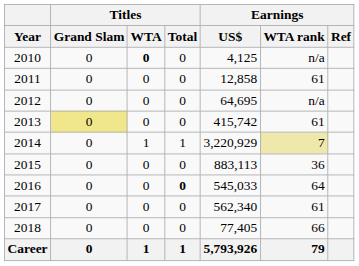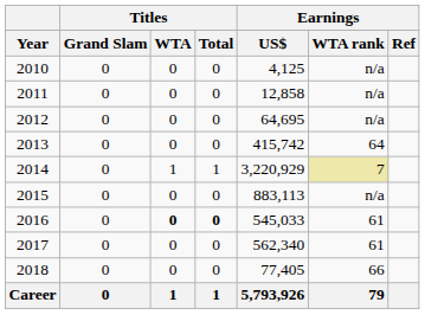2010 | Titles / WTA: bold -> normal
2011 | Earnings / WTA rank: 61 -> n/a
2013 | Titles / Grand Slam: khaki background -> no background
2013 | Earnings / WTA rank: 61 -> 64
2015 | Earnings / WTA rank: 36 -> n/a
2016 | Titles / WTA: normal -> bold
2016 | Earnings / WTA rank: 64 -> 61
